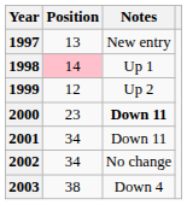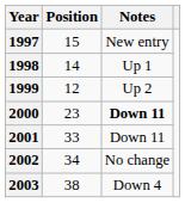1997 | Position: 13 -> 15
1998 | Position: pink background -> no background
2001 | Position: 34 -> 33
